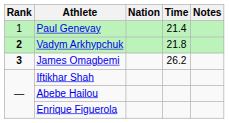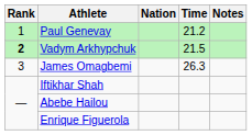Paul Genevay | Time: 21.4 -> 21.2
Vadym Arkhypchuk | Time: 21.8 -> 21.5
James Omagbemi | Rank: bold -> normal
James Omagbemi | Time: 26.2 -> 26.3
